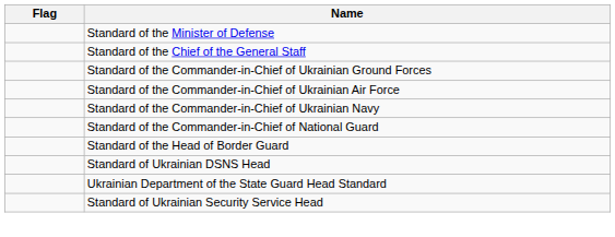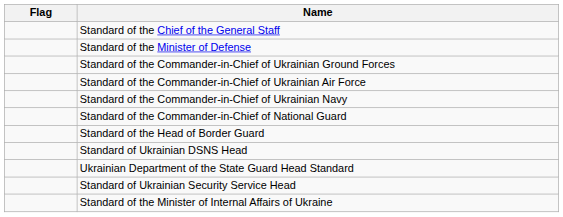rows swapped: Standard of the Minister of Defense <-> Standard of the Chief of the General Staff
+ row: Standard of the Minister of Internal Affairs of Ukraine
